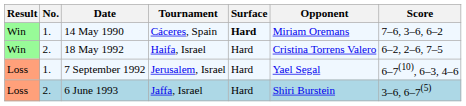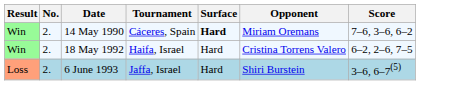14 May 1990 | No.: 1. -> 2.
- row: Loss | 1. | 7 September 1992 | Jerusalem, Israel | Hard | Yael Segal | 6–7(10), 6–3, 4–6
